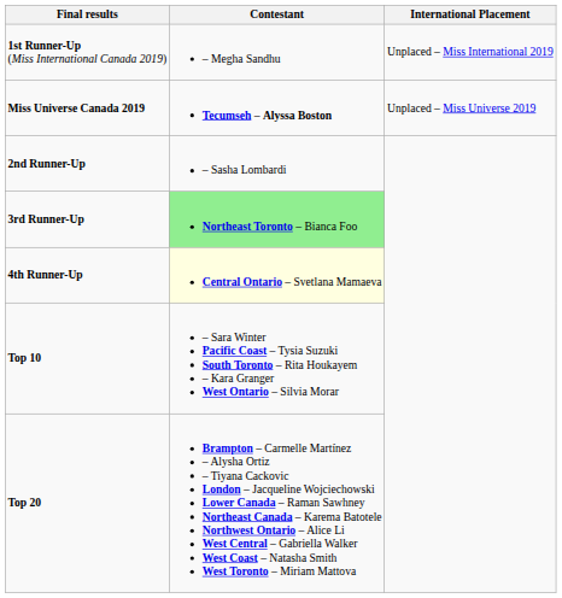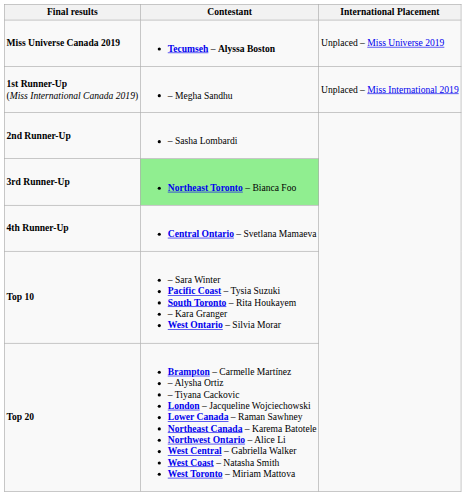rows swapped: Miss Universe Canada 2019 <-> 1st Runner-Up (Miss International Canada 2019)
4th Runner-Up | Contestant: lightyellow background -> no background
